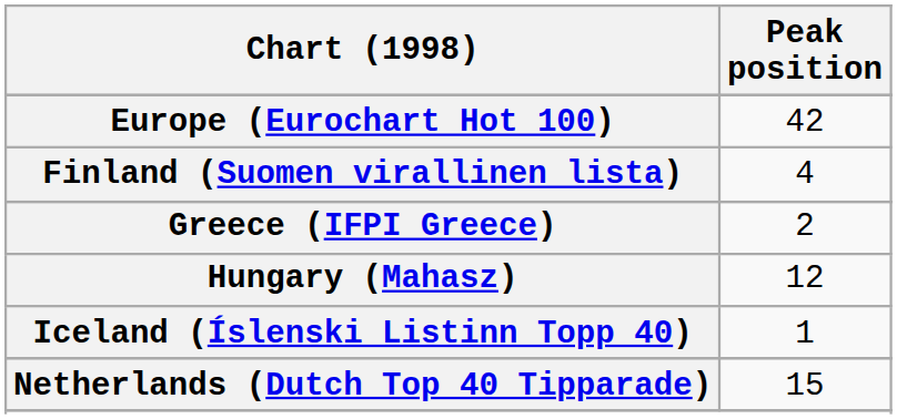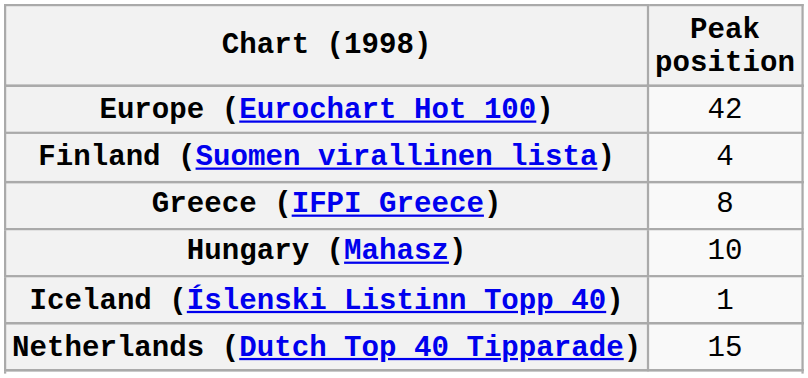Greece (IFPI Greece) | Peak position: 2 -> 8
Hungary (Mahasz) | Peak position: 12 -> 10
